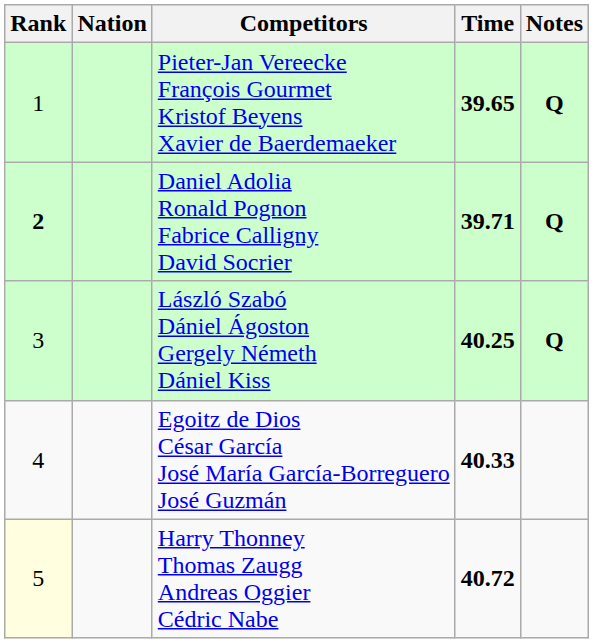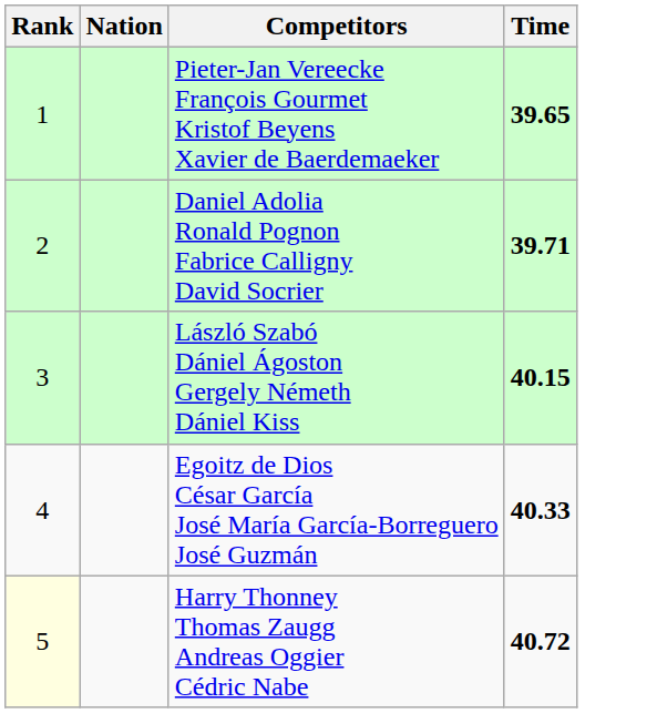- column: Notes | Q | Q | Q
Daniel Adolia Ronald Pognon Fabrice Calligny David Socrier | Rank: bold -> normal
László Szabó Dániel Ágoston Gergely Németh Dániel Kiss | Time: 40.25 -> 40.15
